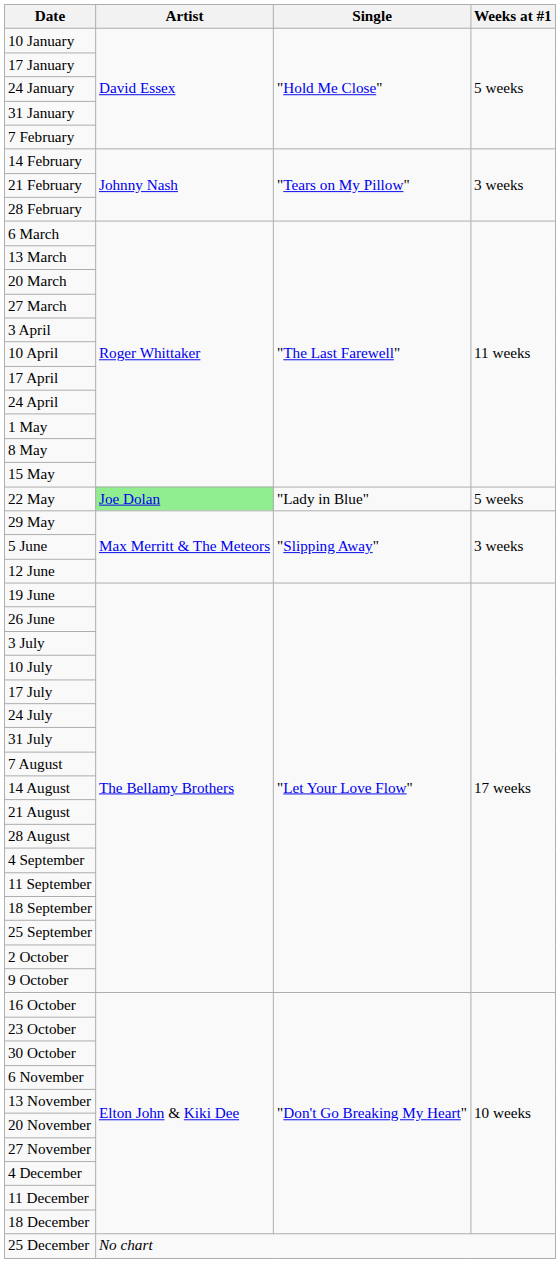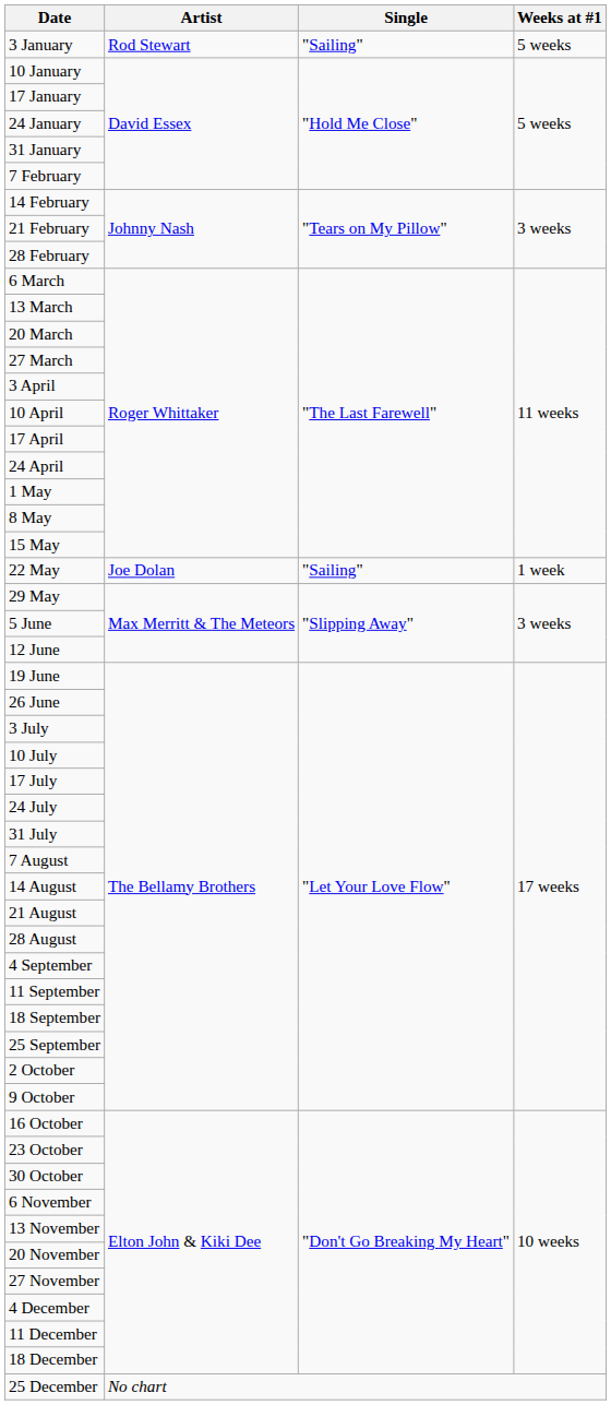+ row: 3 January | Rod Stewart | "Sailing" | 5 weeks
22 May | Artist: lightgreen background -> no background
22 May | Single: "Lady in Blue" -> "Sailing"
22 May | Weeks at #1: 5 weeks -> 1 week
